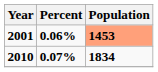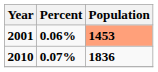2010 | Population: 1834 -> 1836
